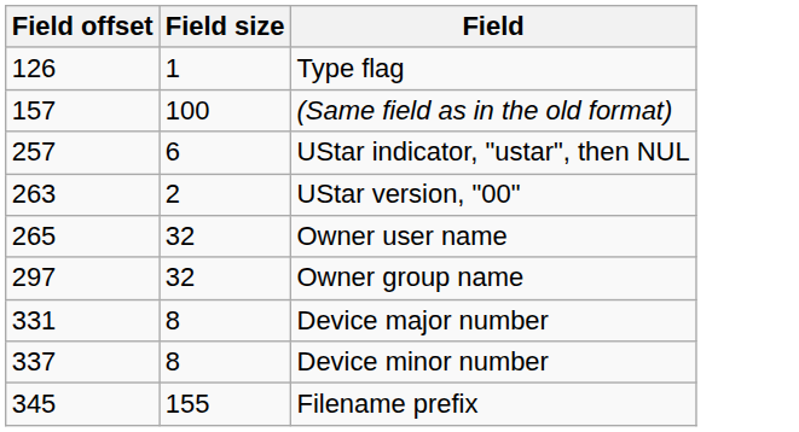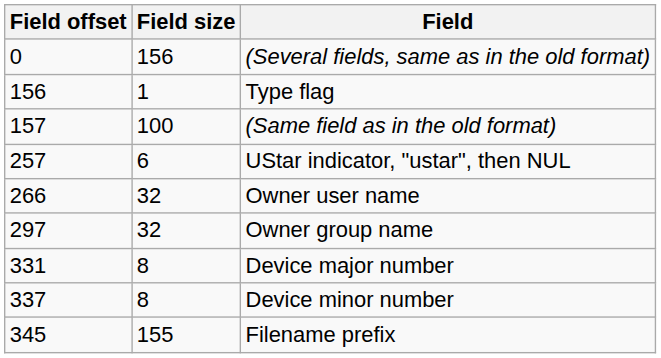+ row: 0 | 156 | (Several fields, same as in the old format)
Type flag | Field offset: 126 -> 156
- row: 263 | 2 | UStar version, "00"
Owner user name | Field offset: 265 -> 266
